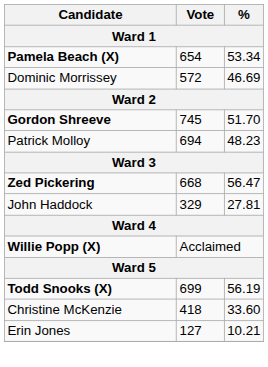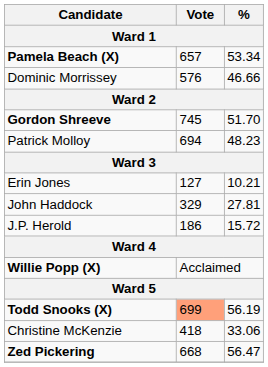Pamela Beach (X) | Vote: 654 -> 657
Dominic Morrissey | Vote: 572 -> 576
Dominic Morrissey | %: 46.69 -> 46.66
rows swapped: Zed Pickering <-> Erin Jones
+ row: J.P. Herold | 186 | 15.72
Todd Snooks (X) | Vote: no background -> lightsalmon background
Christine McKenzie | %: 33.60 -> 33.06
